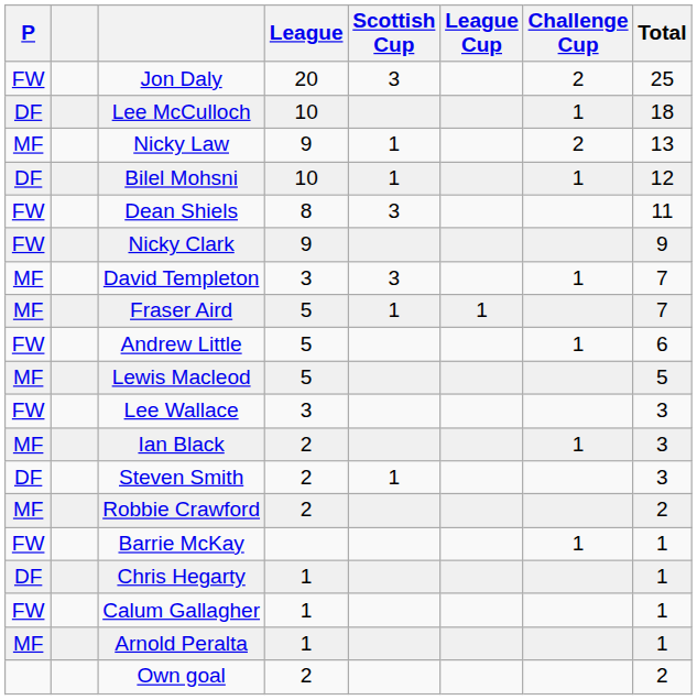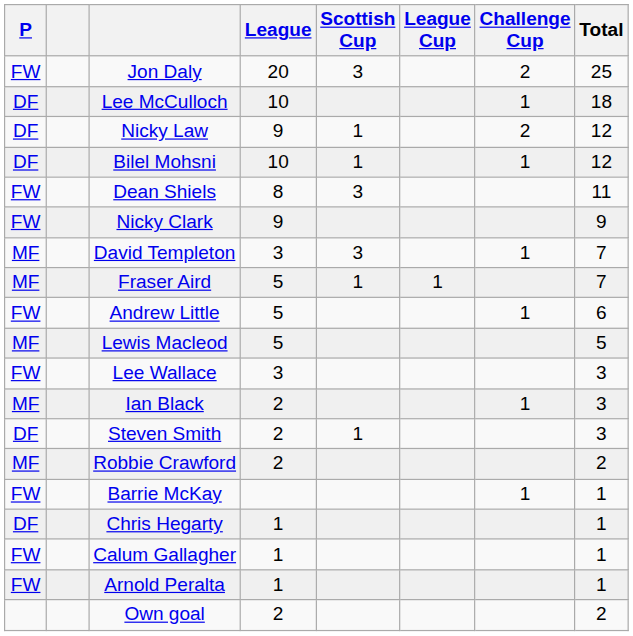Nicky Law | P: MF -> DF
Nicky Law | Total: 13 -> 12
Arnold Peralta | P: MF -> FW
